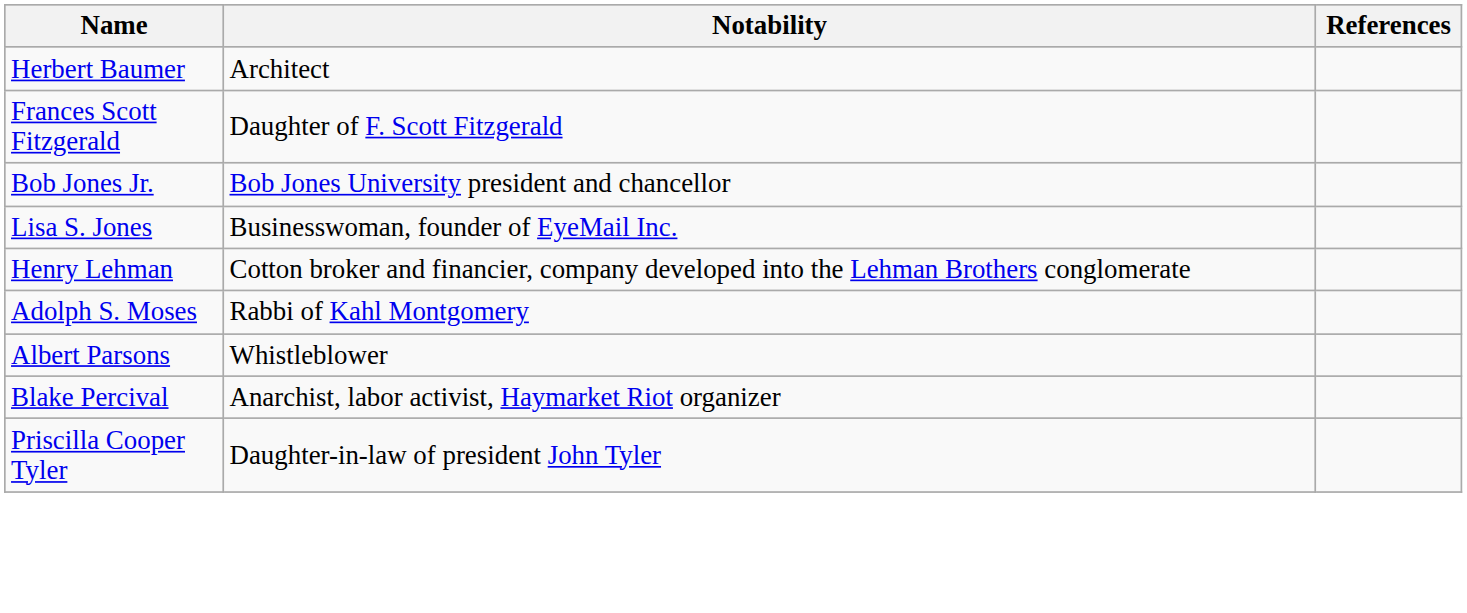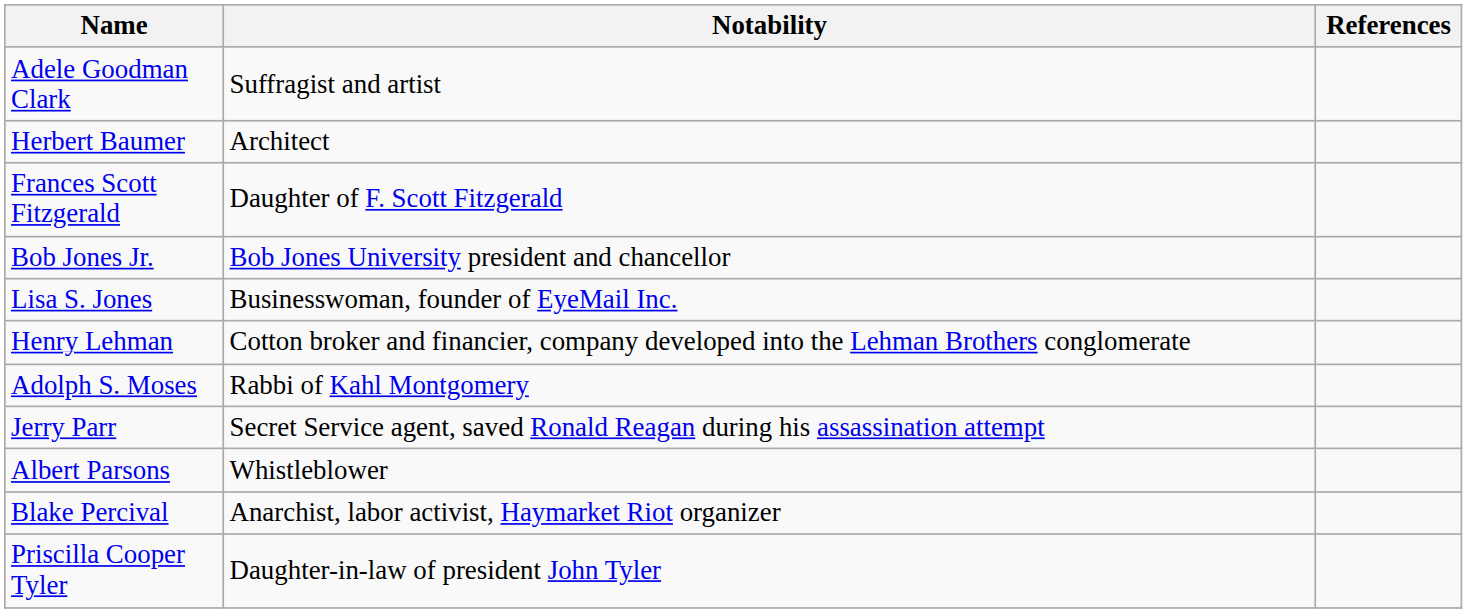+ row: Adele Goodman Clark | Suffragist and artist
+ row: Jerry Parr | Secret Service agent, saved Ronald Reagan during his assassination attempt
